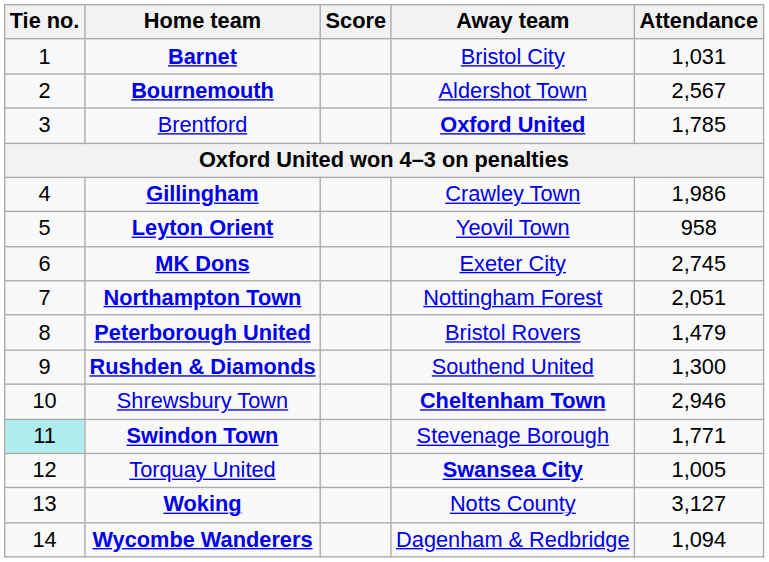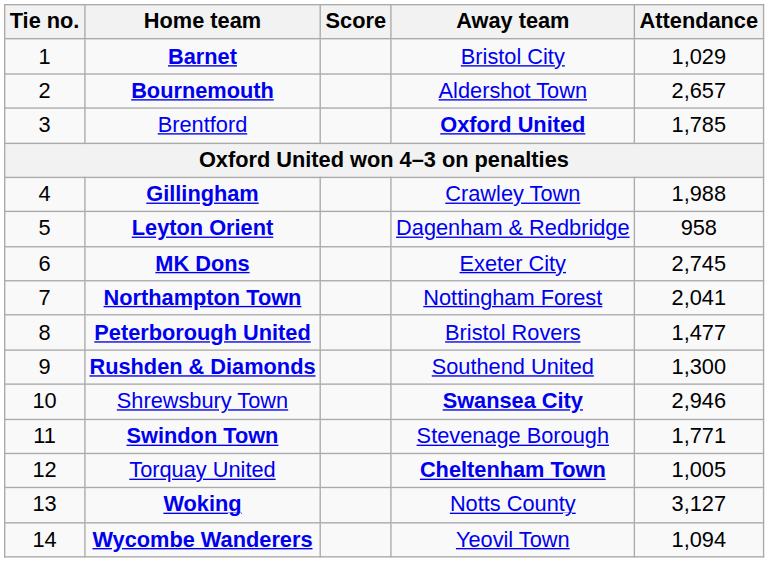Barnet | Attendance: 1,031 -> 1,029
Bournemouth | Attendance: 2,567 -> 2,657
Gillingham | Attendance: 1,986 -> 1,988
Leyton Orient | Away team: Yeovil Town -> Dagenham & Redbridge
Northampton Town | Attendance: 2,051 -> 2,041
Peterborough United | Attendance: 1,479 -> 1,477
Shrewsbury Town | Away team: Cheltenham Town -> Swansea City
Swindon Town | Tie no.: paleturquoise background -> no background
Torquay United | Away team: Swansea City -> Cheltenham Town
Wycombe Wanderers | Away team: Dagenham & Redbridge -> Yeovil Town
